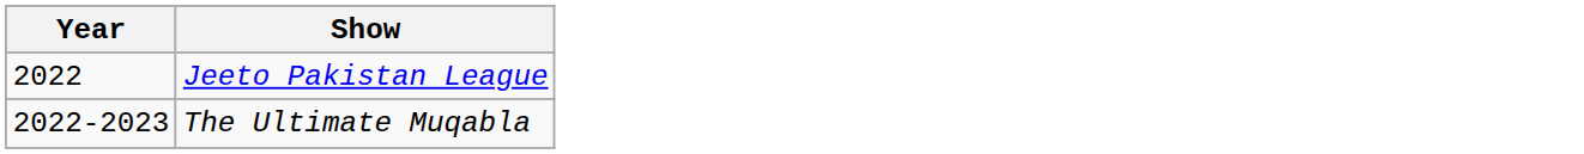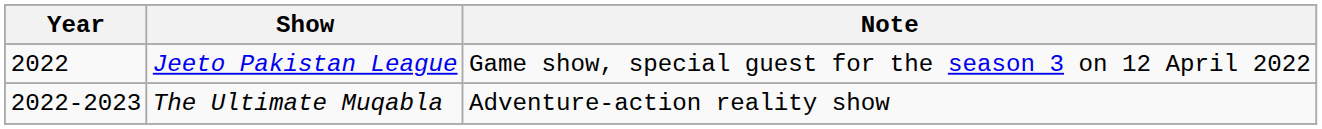+ column: Note | Game show, special guest for the season 3 on 12 April 2022 | Adventure-action reality show
